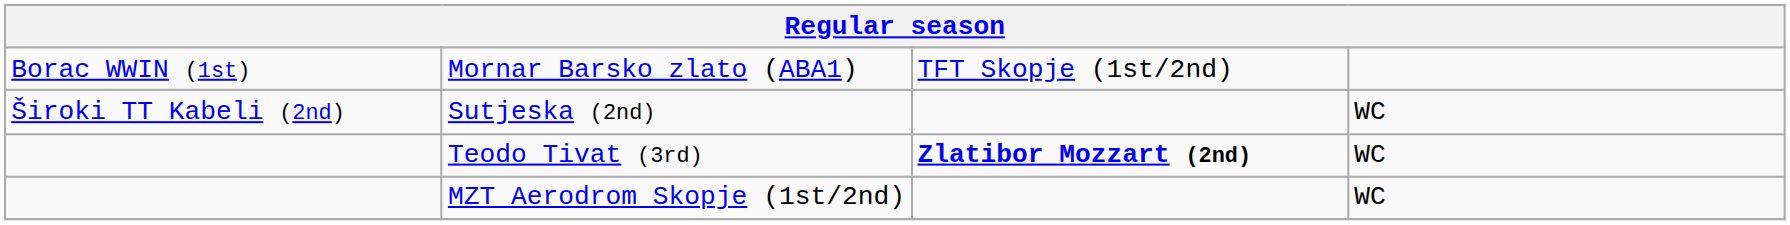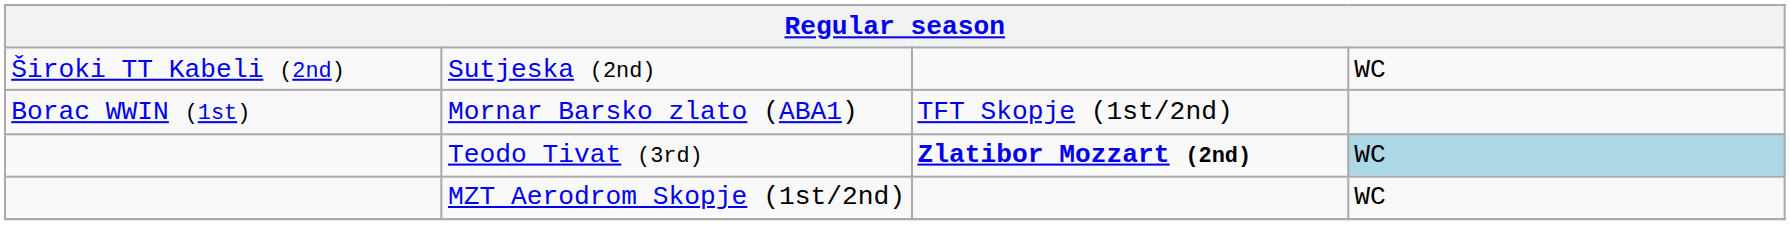rows swapped: Mornar Barsko zlato (ABA1) <-> Sutjeska (2nd)
Teodo Tivat (3rd) | column 4: no background -> lightblue background
